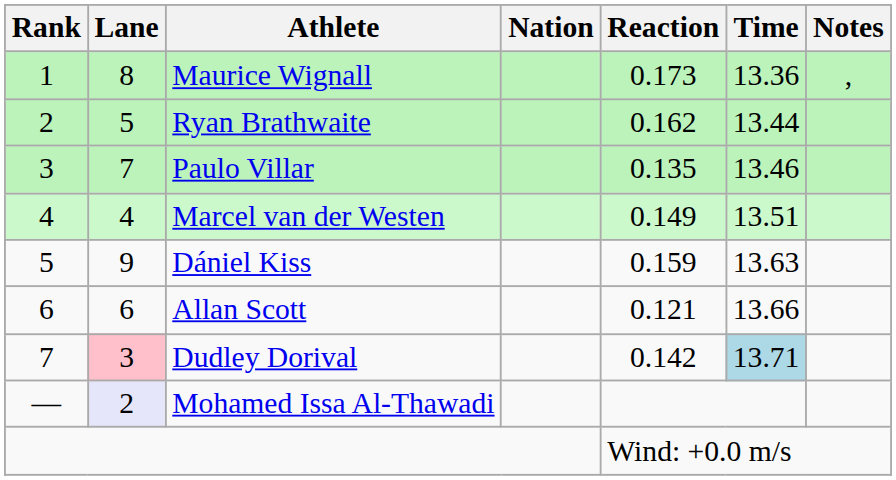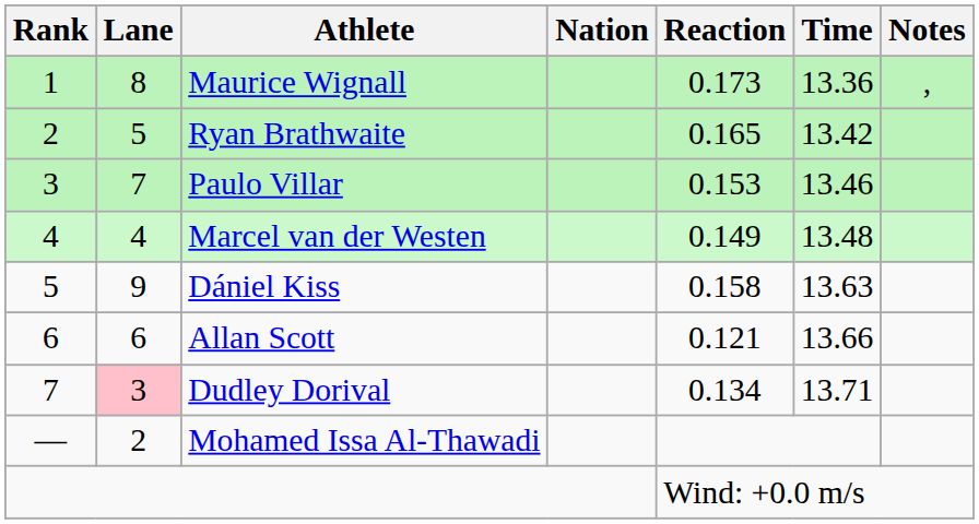Ryan Brathwaite | Reaction: 0.162 -> 0.165
Ryan Brathwaite | Time: 13.44 -> 13.42
Paulo Villar | Reaction: 0.135 -> 0.153
Marcel van der Westen | Time: 13.51 -> 13.48
Dániel Kiss | Reaction: 0.159 -> 0.158
Dudley Dorival | Reaction: 0.142 -> 0.134
Dudley Dorival | Time: lightblue background -> no background
Mohamed Issa Al-Thawadi | Lane: lavender background -> no background
